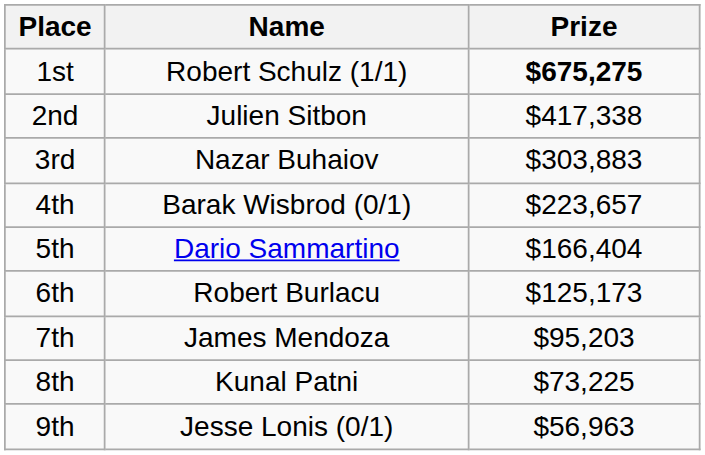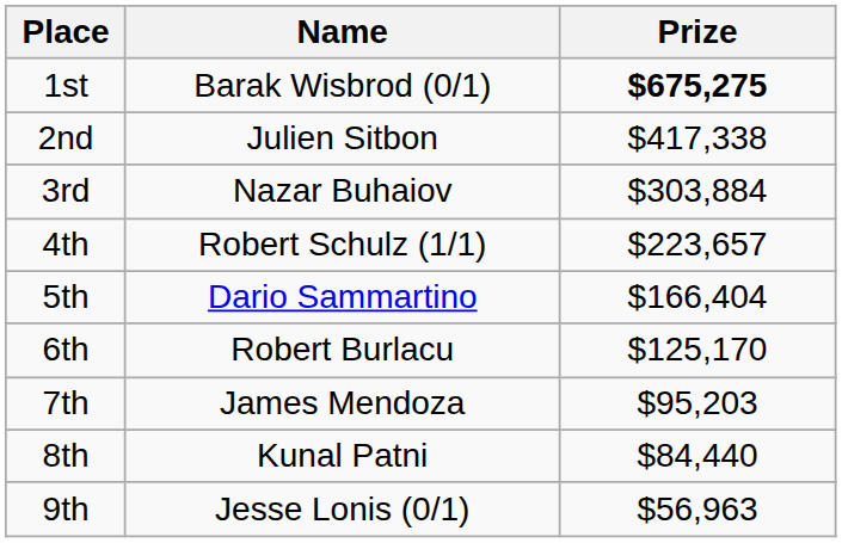1st | Name: Robert Schulz (1/1) -> Barak Wisbrod (0/1)
3rd | Prize: $303,883 -> $303,884
4th | Name: Barak Wisbrod (0/1) -> Robert Schulz (1/1)
6th | Prize: $125,173 -> $125,170
8th | Prize: $73,225 -> $84,440
